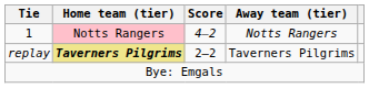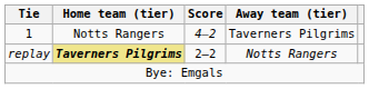1 | Home team (tier): pink background -> no background
1 | Away team (tier): Notts Rangers -> Taverners Pilgrims
replay | Away team (tier): Taverners Pilgrims -> Notts Rangers
